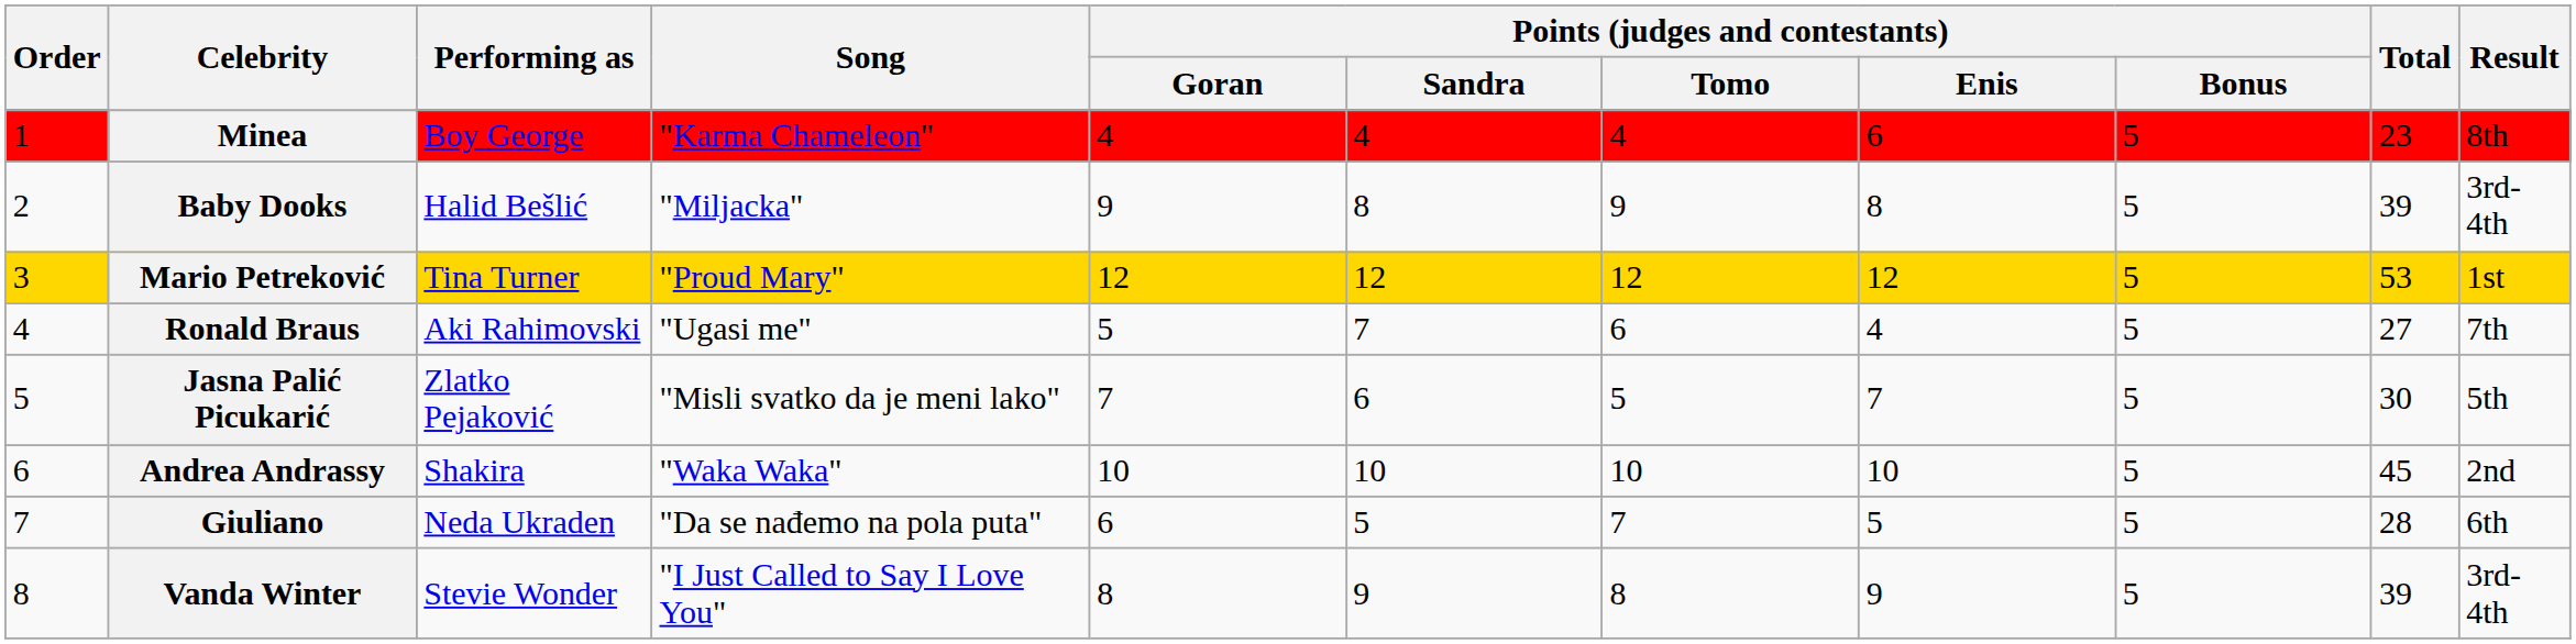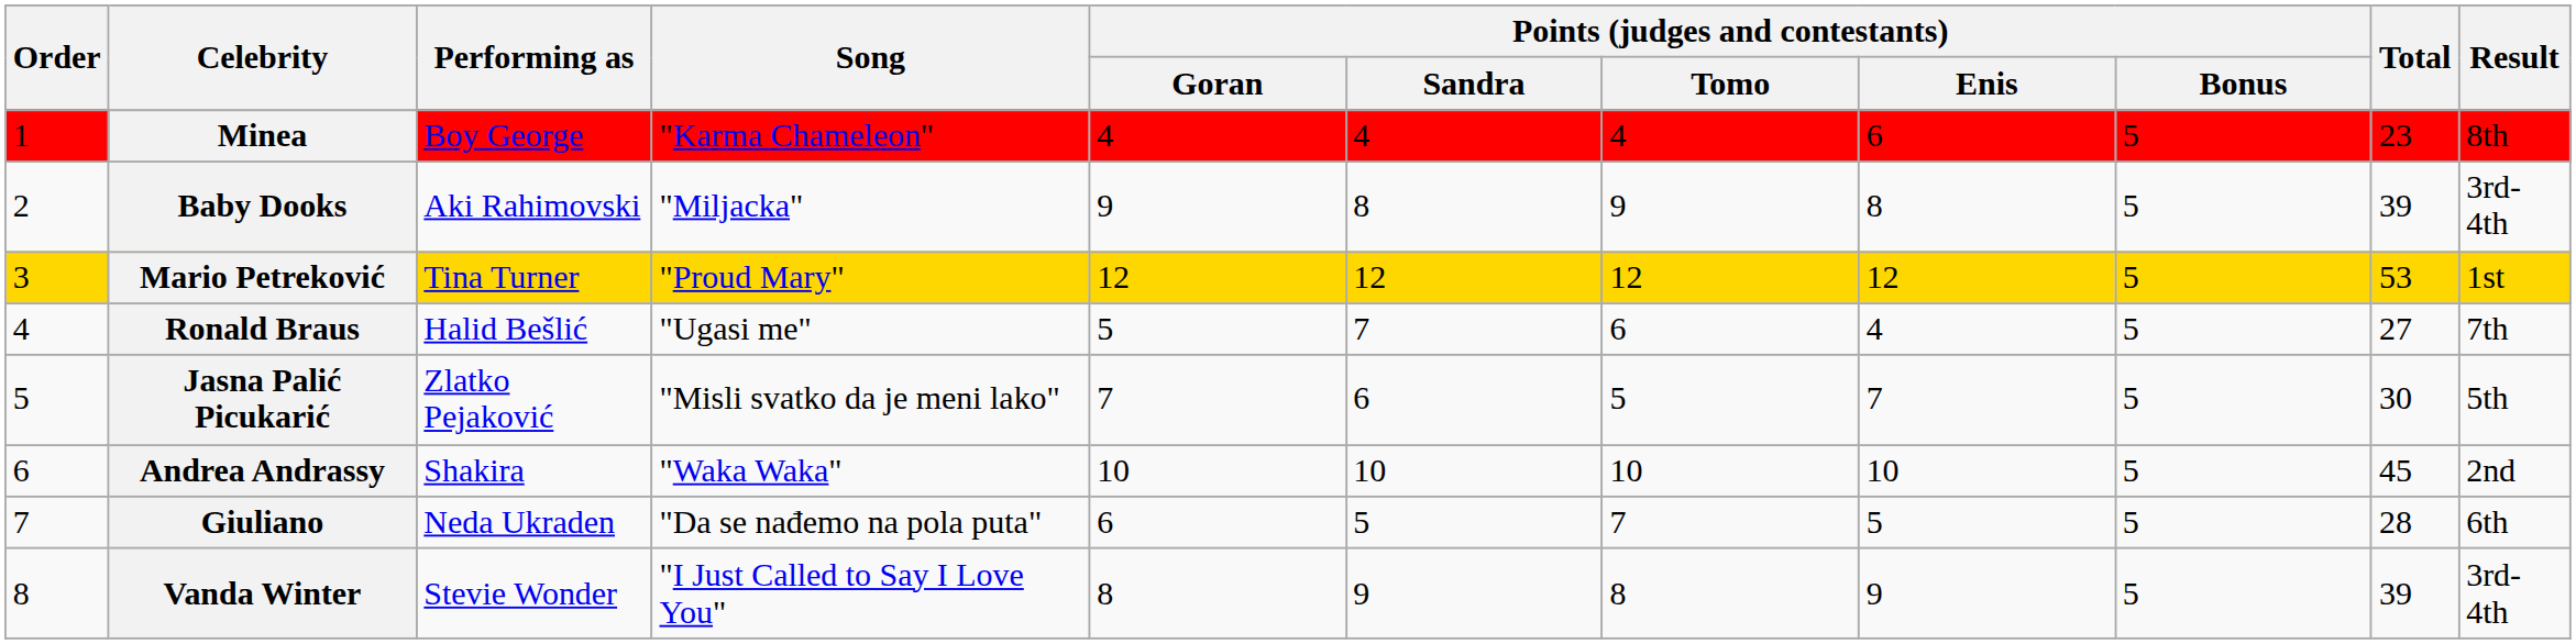Baby Dooks | Performing as: Halid Bešlić -> Aki Rahimovski
Ronald Braus | Performing as: Aki Rahimovski -> Halid Bešlić
